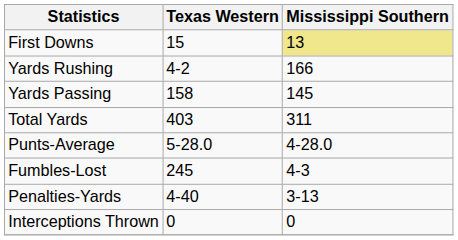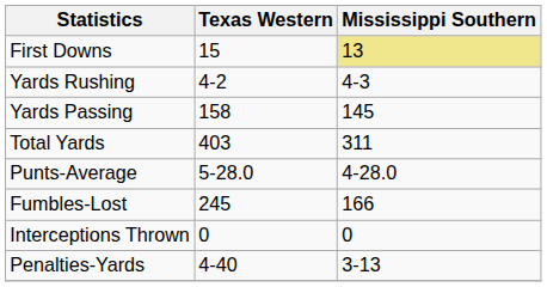Yards Rushing | Mississippi Southern: 166 -> 4-3
Fumbles-Lost | Mississippi Southern: 4-3 -> 166
rows swapped: Interceptions Thrown <-> Penalties-Yards
